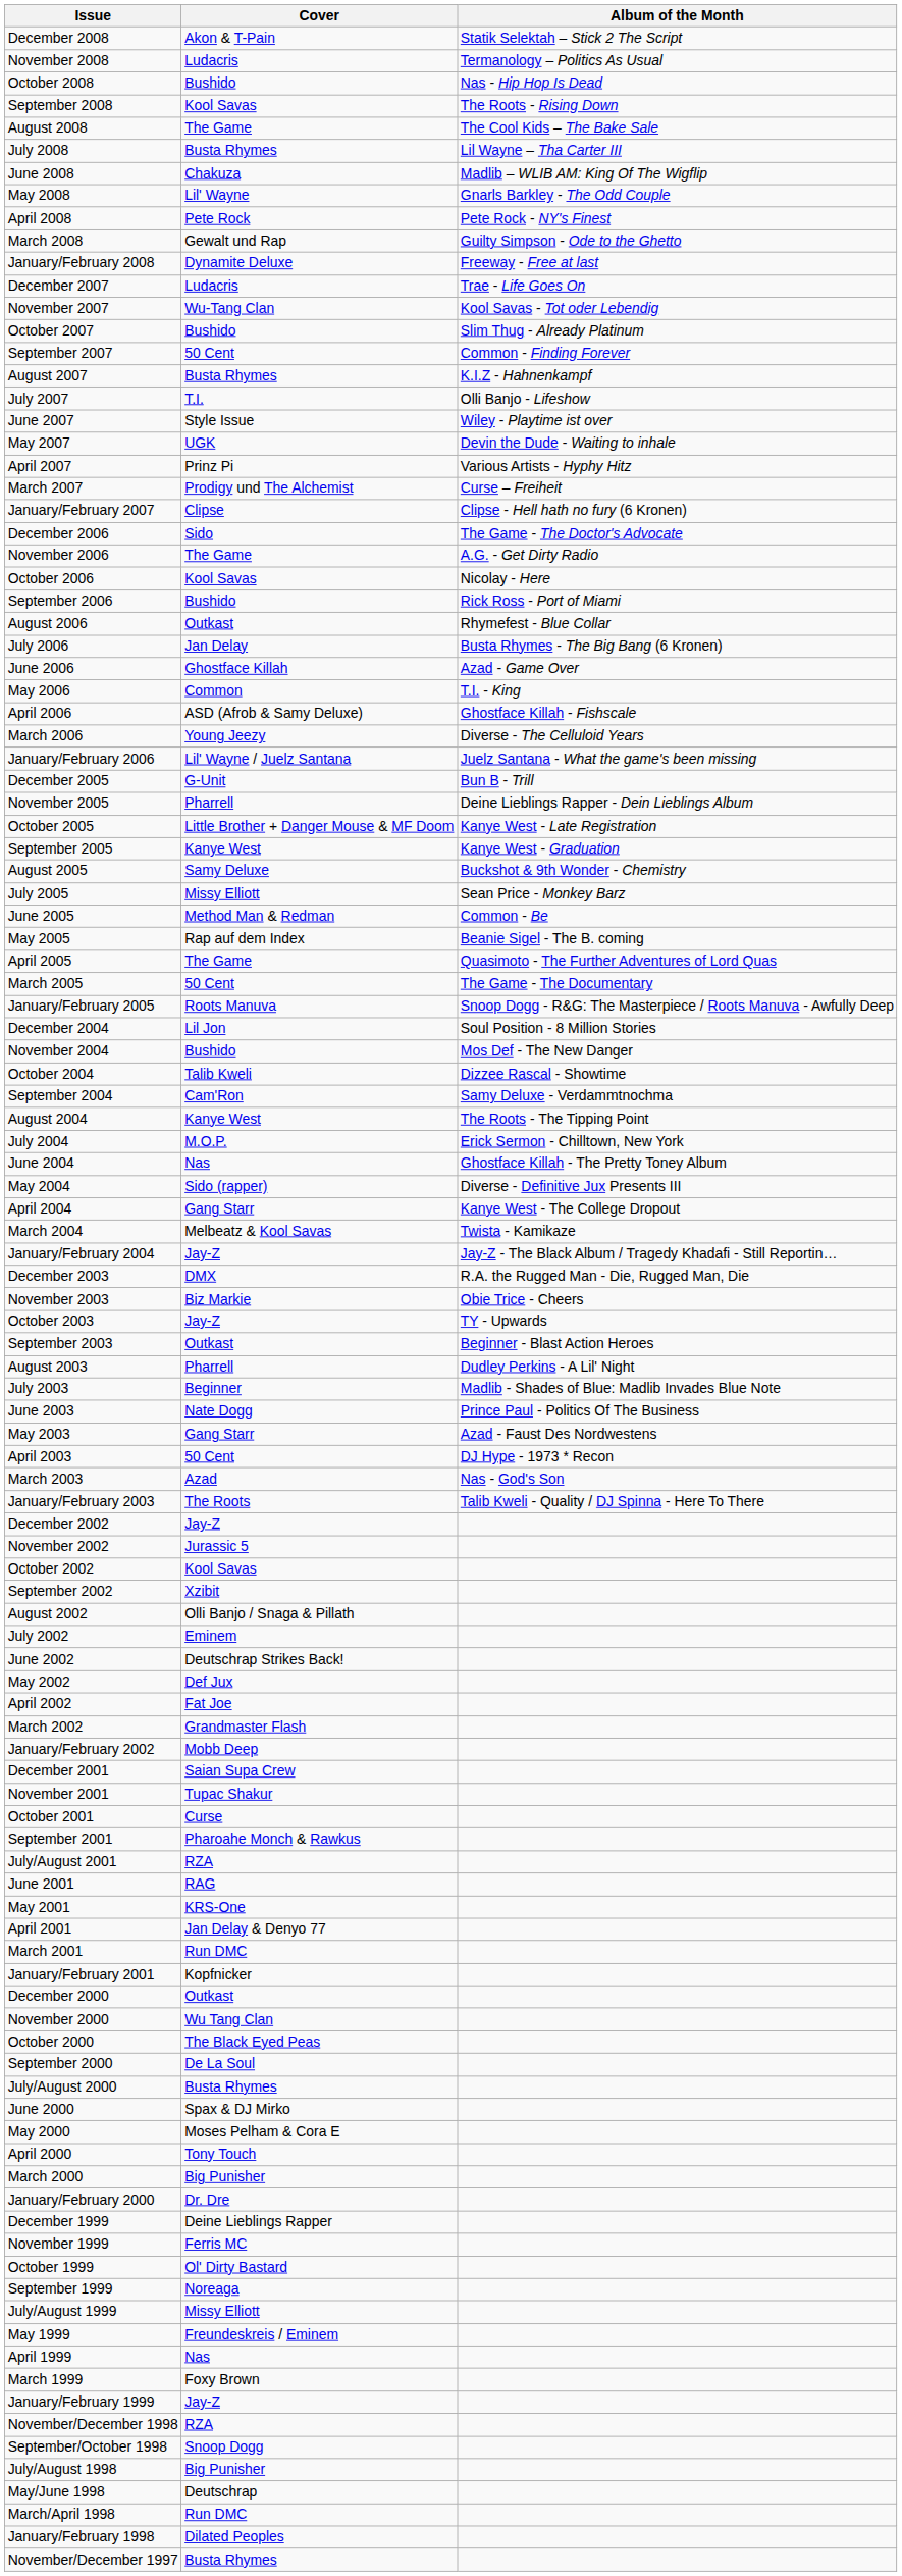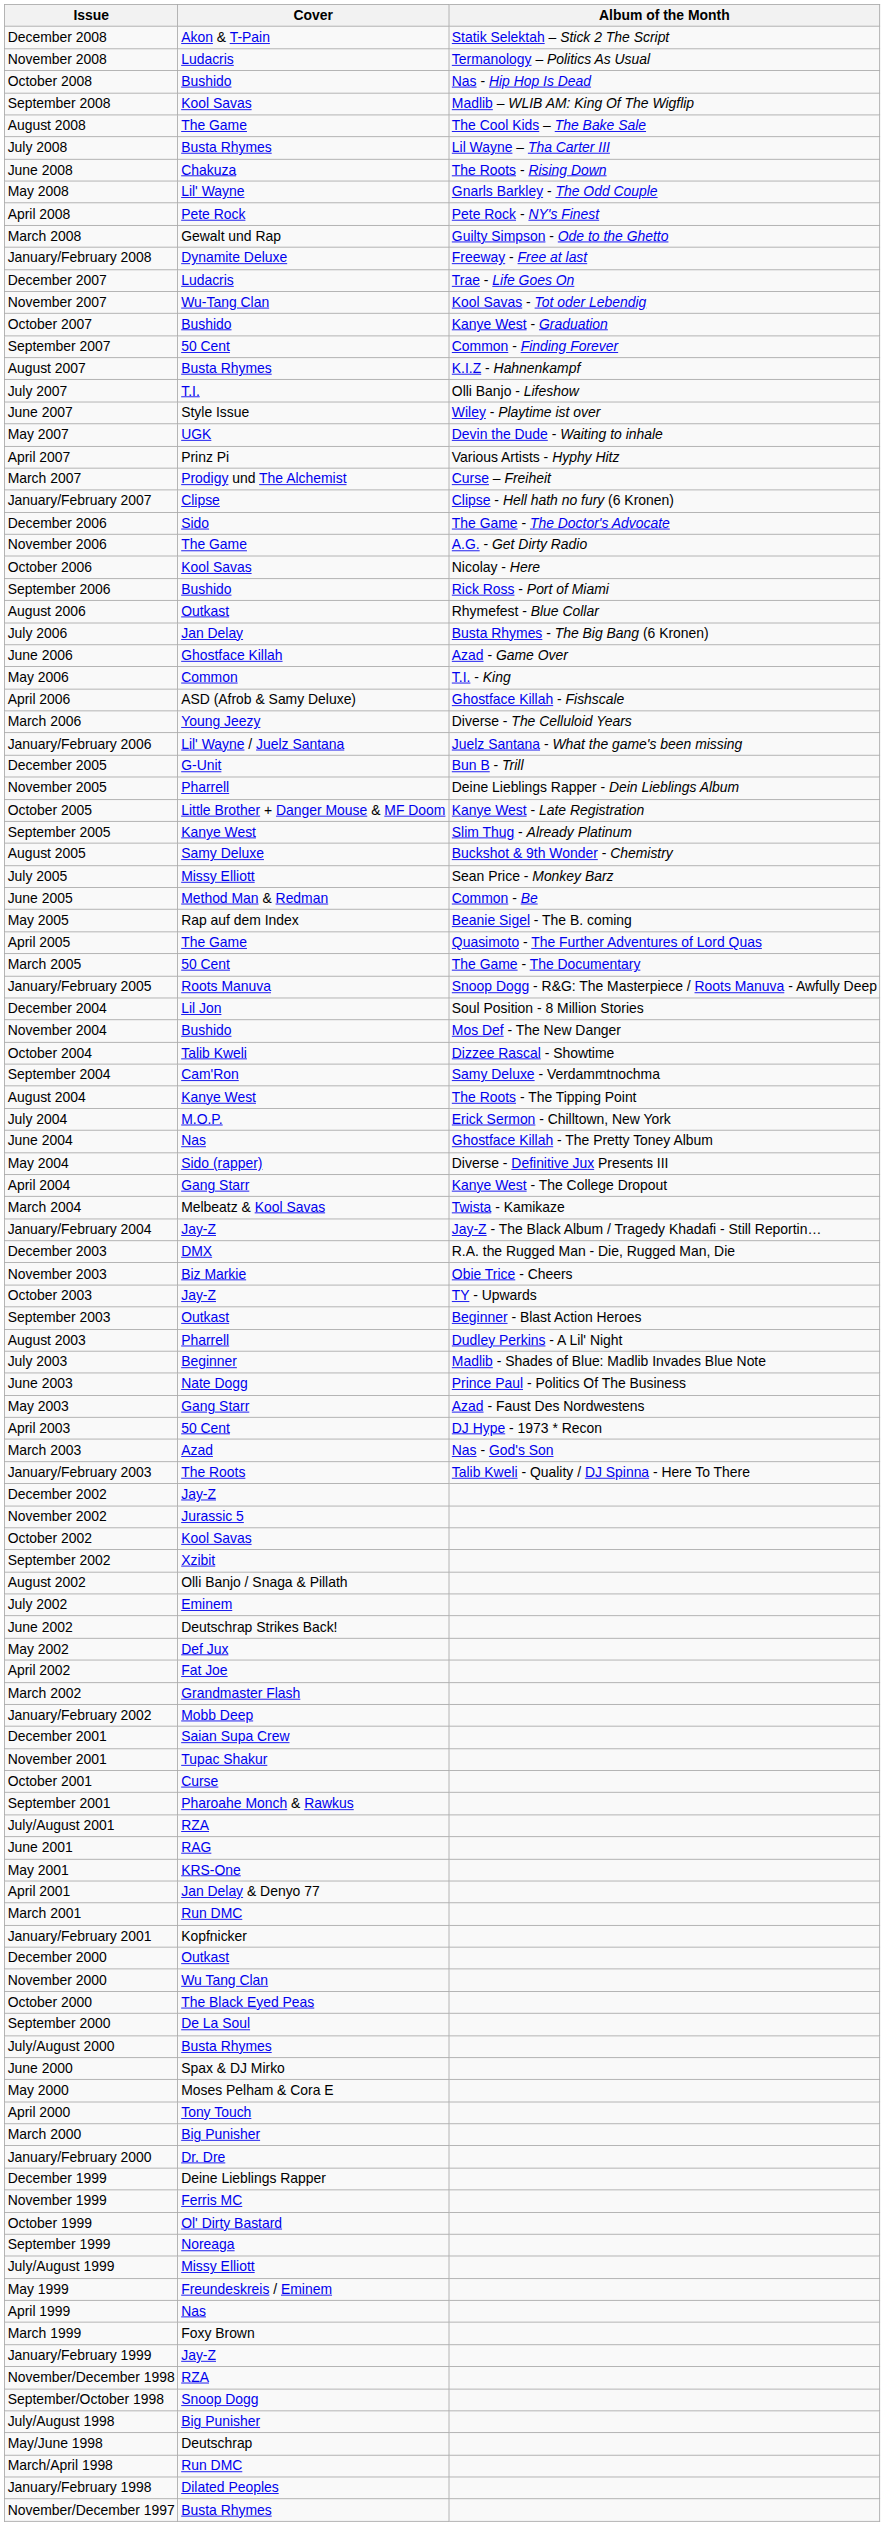September 2008 | Album of the Month: The Roots - Rising Down -> Madlib – WLIB AM: King Of The Wigflip
June 2008 | Album of the Month: Madlib – WLIB AM: King Of The Wigflip -> The Roots - Rising Down
October 2007 | Album of the Month: Slim Thug - Already Platinum -> Kanye West - Graduation
September 2005 | Album of the Month: Kanye West - Graduation -> Slim Thug - Already Platinum
